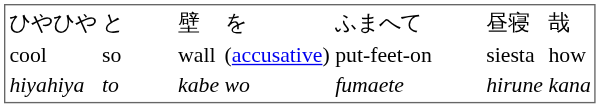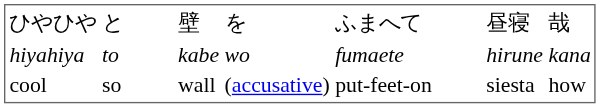rows swapped: hiyahiya <-> cool
